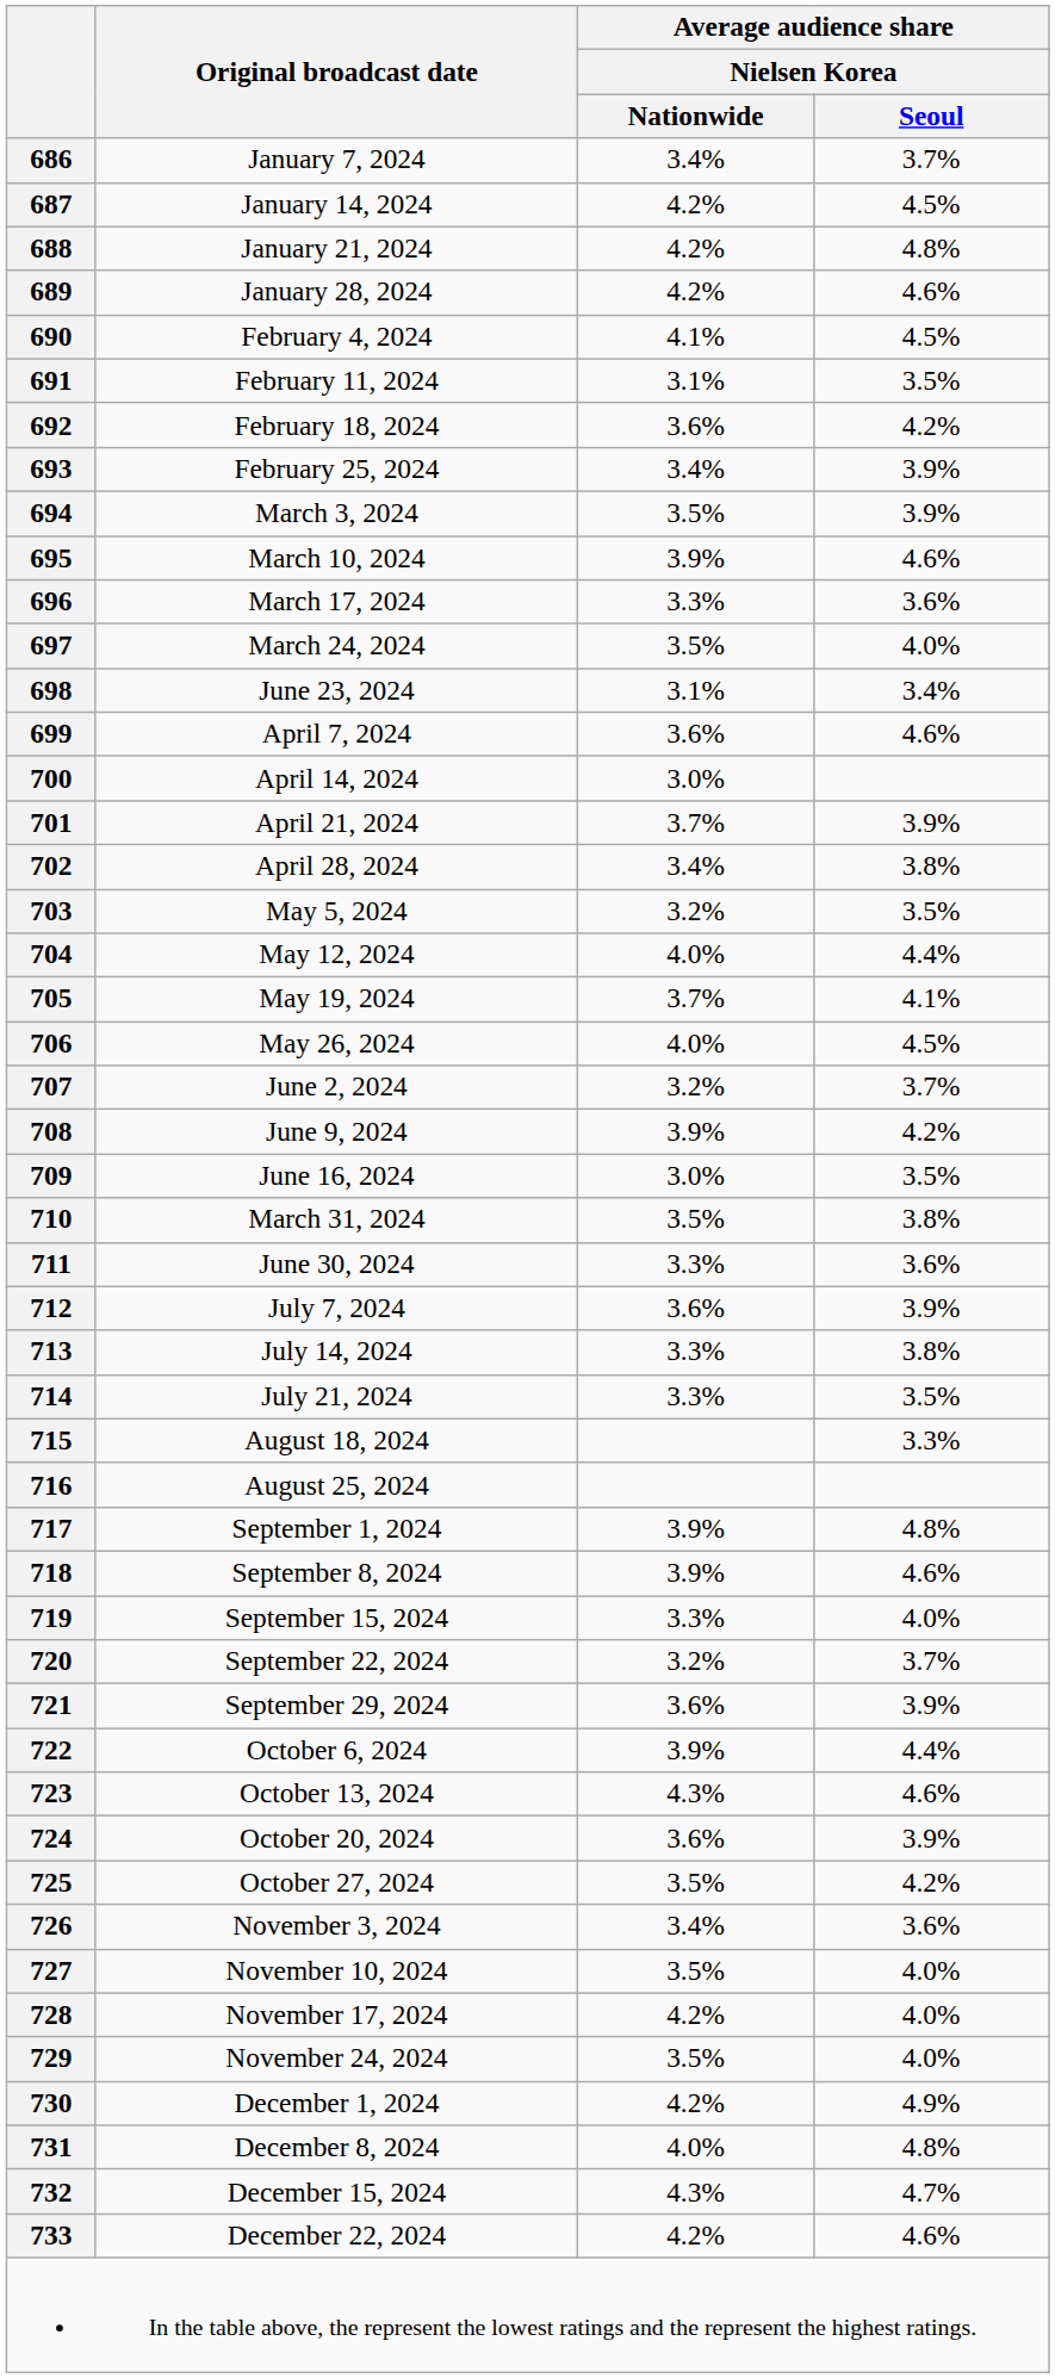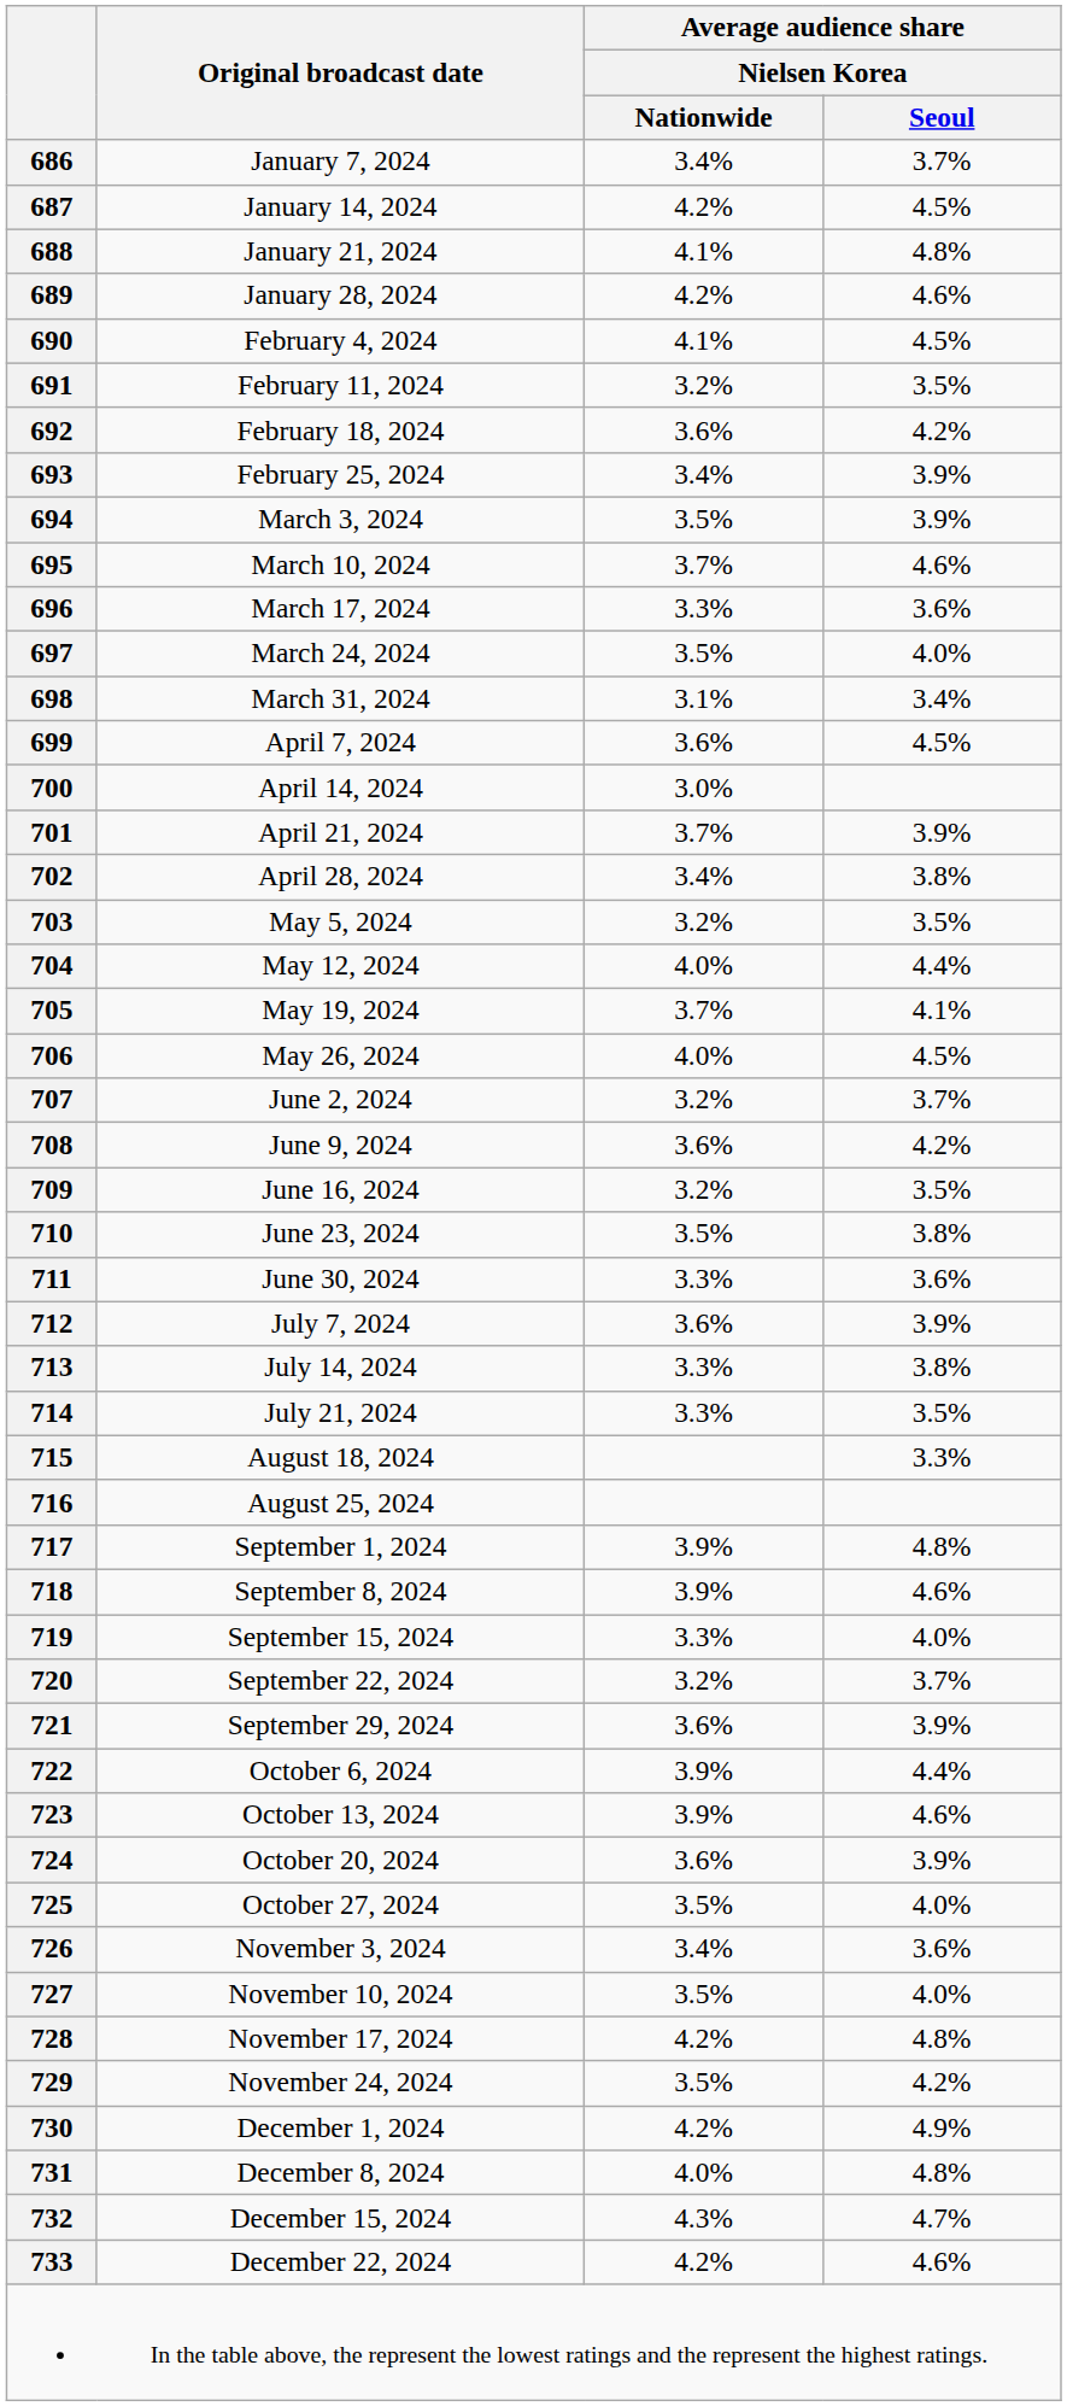688 | Average audience share / Nielsen Korea / Nationwide: 4.2% -> 4.1%
691 | Average audience share / Nielsen Korea / Nationwide: 3.1% -> 3.2%
695 | Average audience share / Nielsen Korea / Nationwide: 3.9% -> 3.7%
698 | Original broadcast date: June 23, 2024 -> March 31, 2024
699 | Average audience share / Nielsen Korea / Seoul: 4.6% -> 4.5%
708 | Average audience share / Nielsen Korea / Nationwide: 3.9% -> 3.6%
709 | Average audience share / Nielsen Korea / Nationwide: 3.0% -> 3.2%
710 | Original broadcast date: March 31, 2024 -> June 23, 2024
723 | Average audience share / Nielsen Korea / Nationwide: 4.3% -> 3.9%
725 | Average audience share / Nielsen Korea / Seoul: 4.2% -> 4.0%
728 | Average audience share / Nielsen Korea / Seoul: 4.0% -> 4.8%
729 | Average audience share / Nielsen Korea / Seoul: 4.0% -> 4.2%
